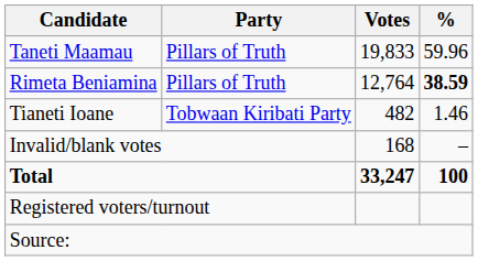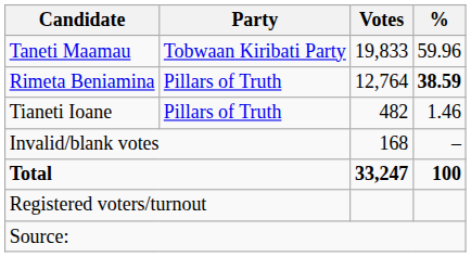Taneti Maamau | Party: Pillars of Truth -> Tobwaan Kiribati Party
Tianeti Ioane | Party: Tobwaan Kiribati Party -> Pillars of Truth
